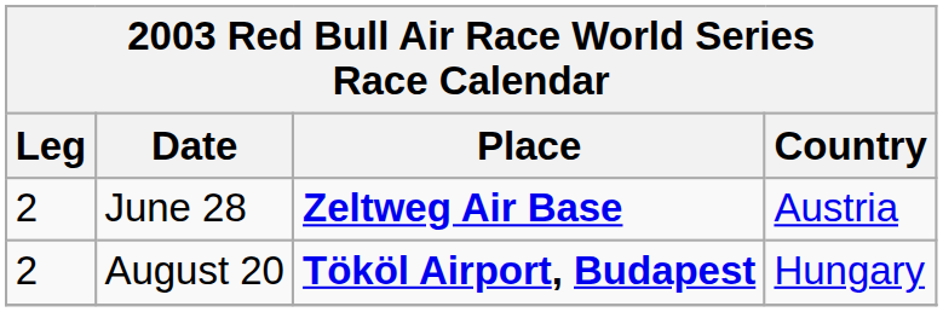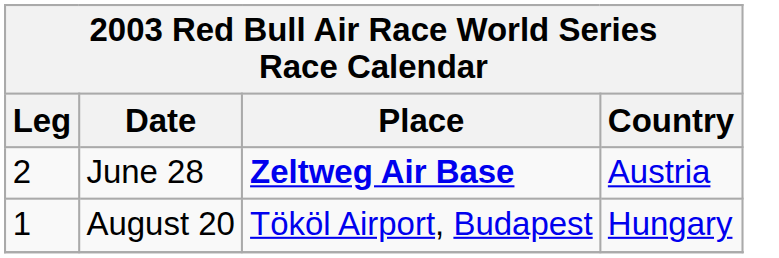August 20 | Leg: 2 -> 1
August 20 | Place: bold -> normal
